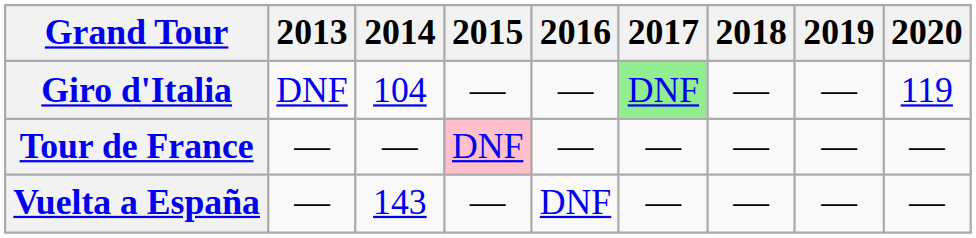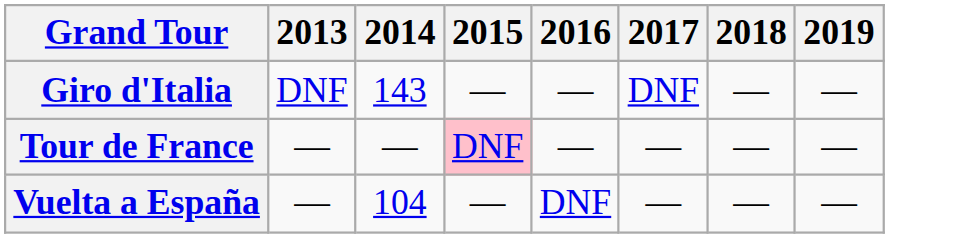- column: 2020 | 119 | — | —
Giro d'Italia | 2014: 104 -> 143
Giro d'Italia | 2017: lightgreen background -> no background
Vuelta a España | 2014: 143 -> 104
